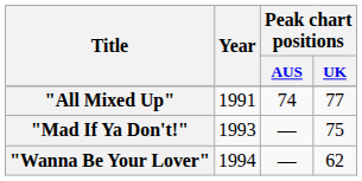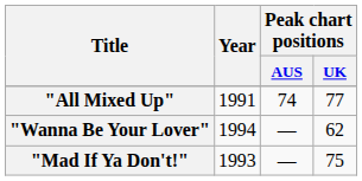rows swapped: "Mad If Ya Don't!" <-> "Wanna Be Your Lover"
